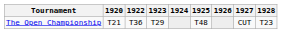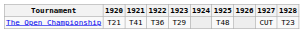+ column: 1921 | T41
